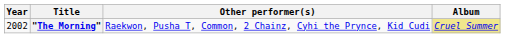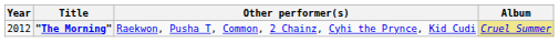"The Morning" | Year: 2002 -> 2012
